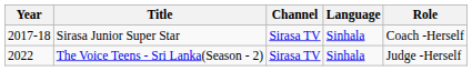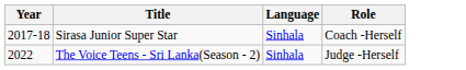- column: Channel | Sirasa TV | Sirasa TV
